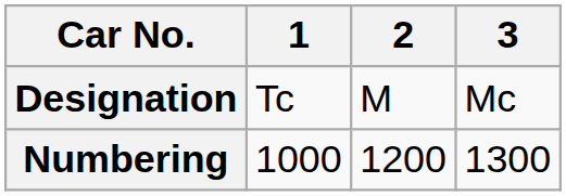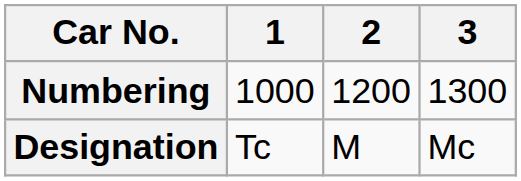rows swapped: Designation <-> Numbering
